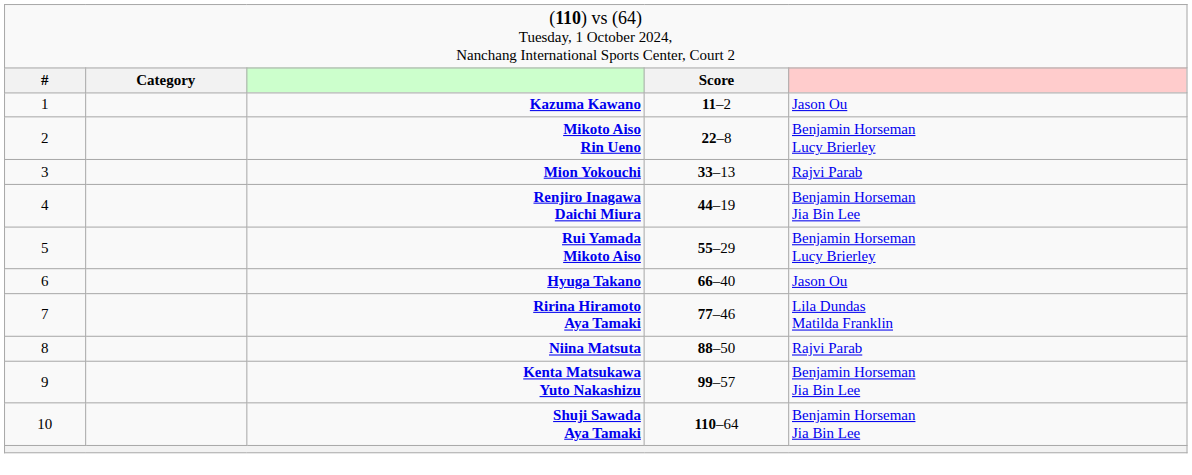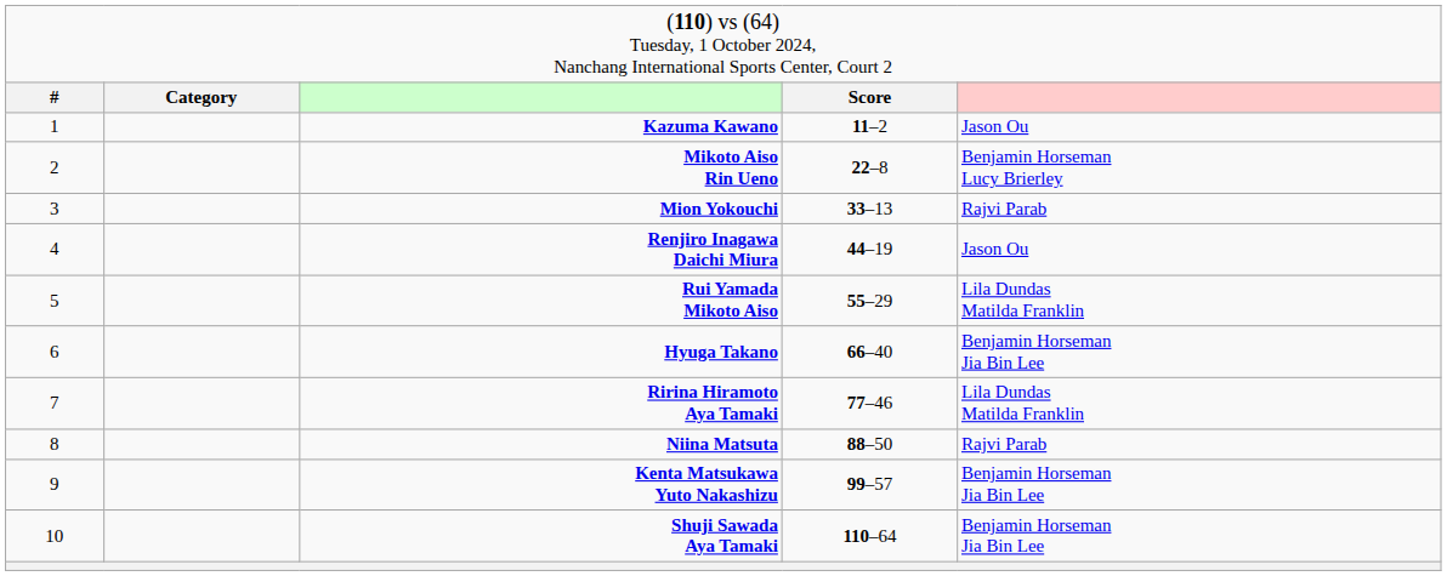Renjiro Inagawa Daichi Miura | column 5: Benjamin Horseman Jia Bin Lee -> Jason Ou
Rui Yamada Mikoto Aiso | column 5: Benjamin Horseman Lucy Brierley -> Lila Dundas Matilda Franklin
Hyuga Takano | column 5: Jason Ou -> Benjamin Horseman Jia Bin Lee
